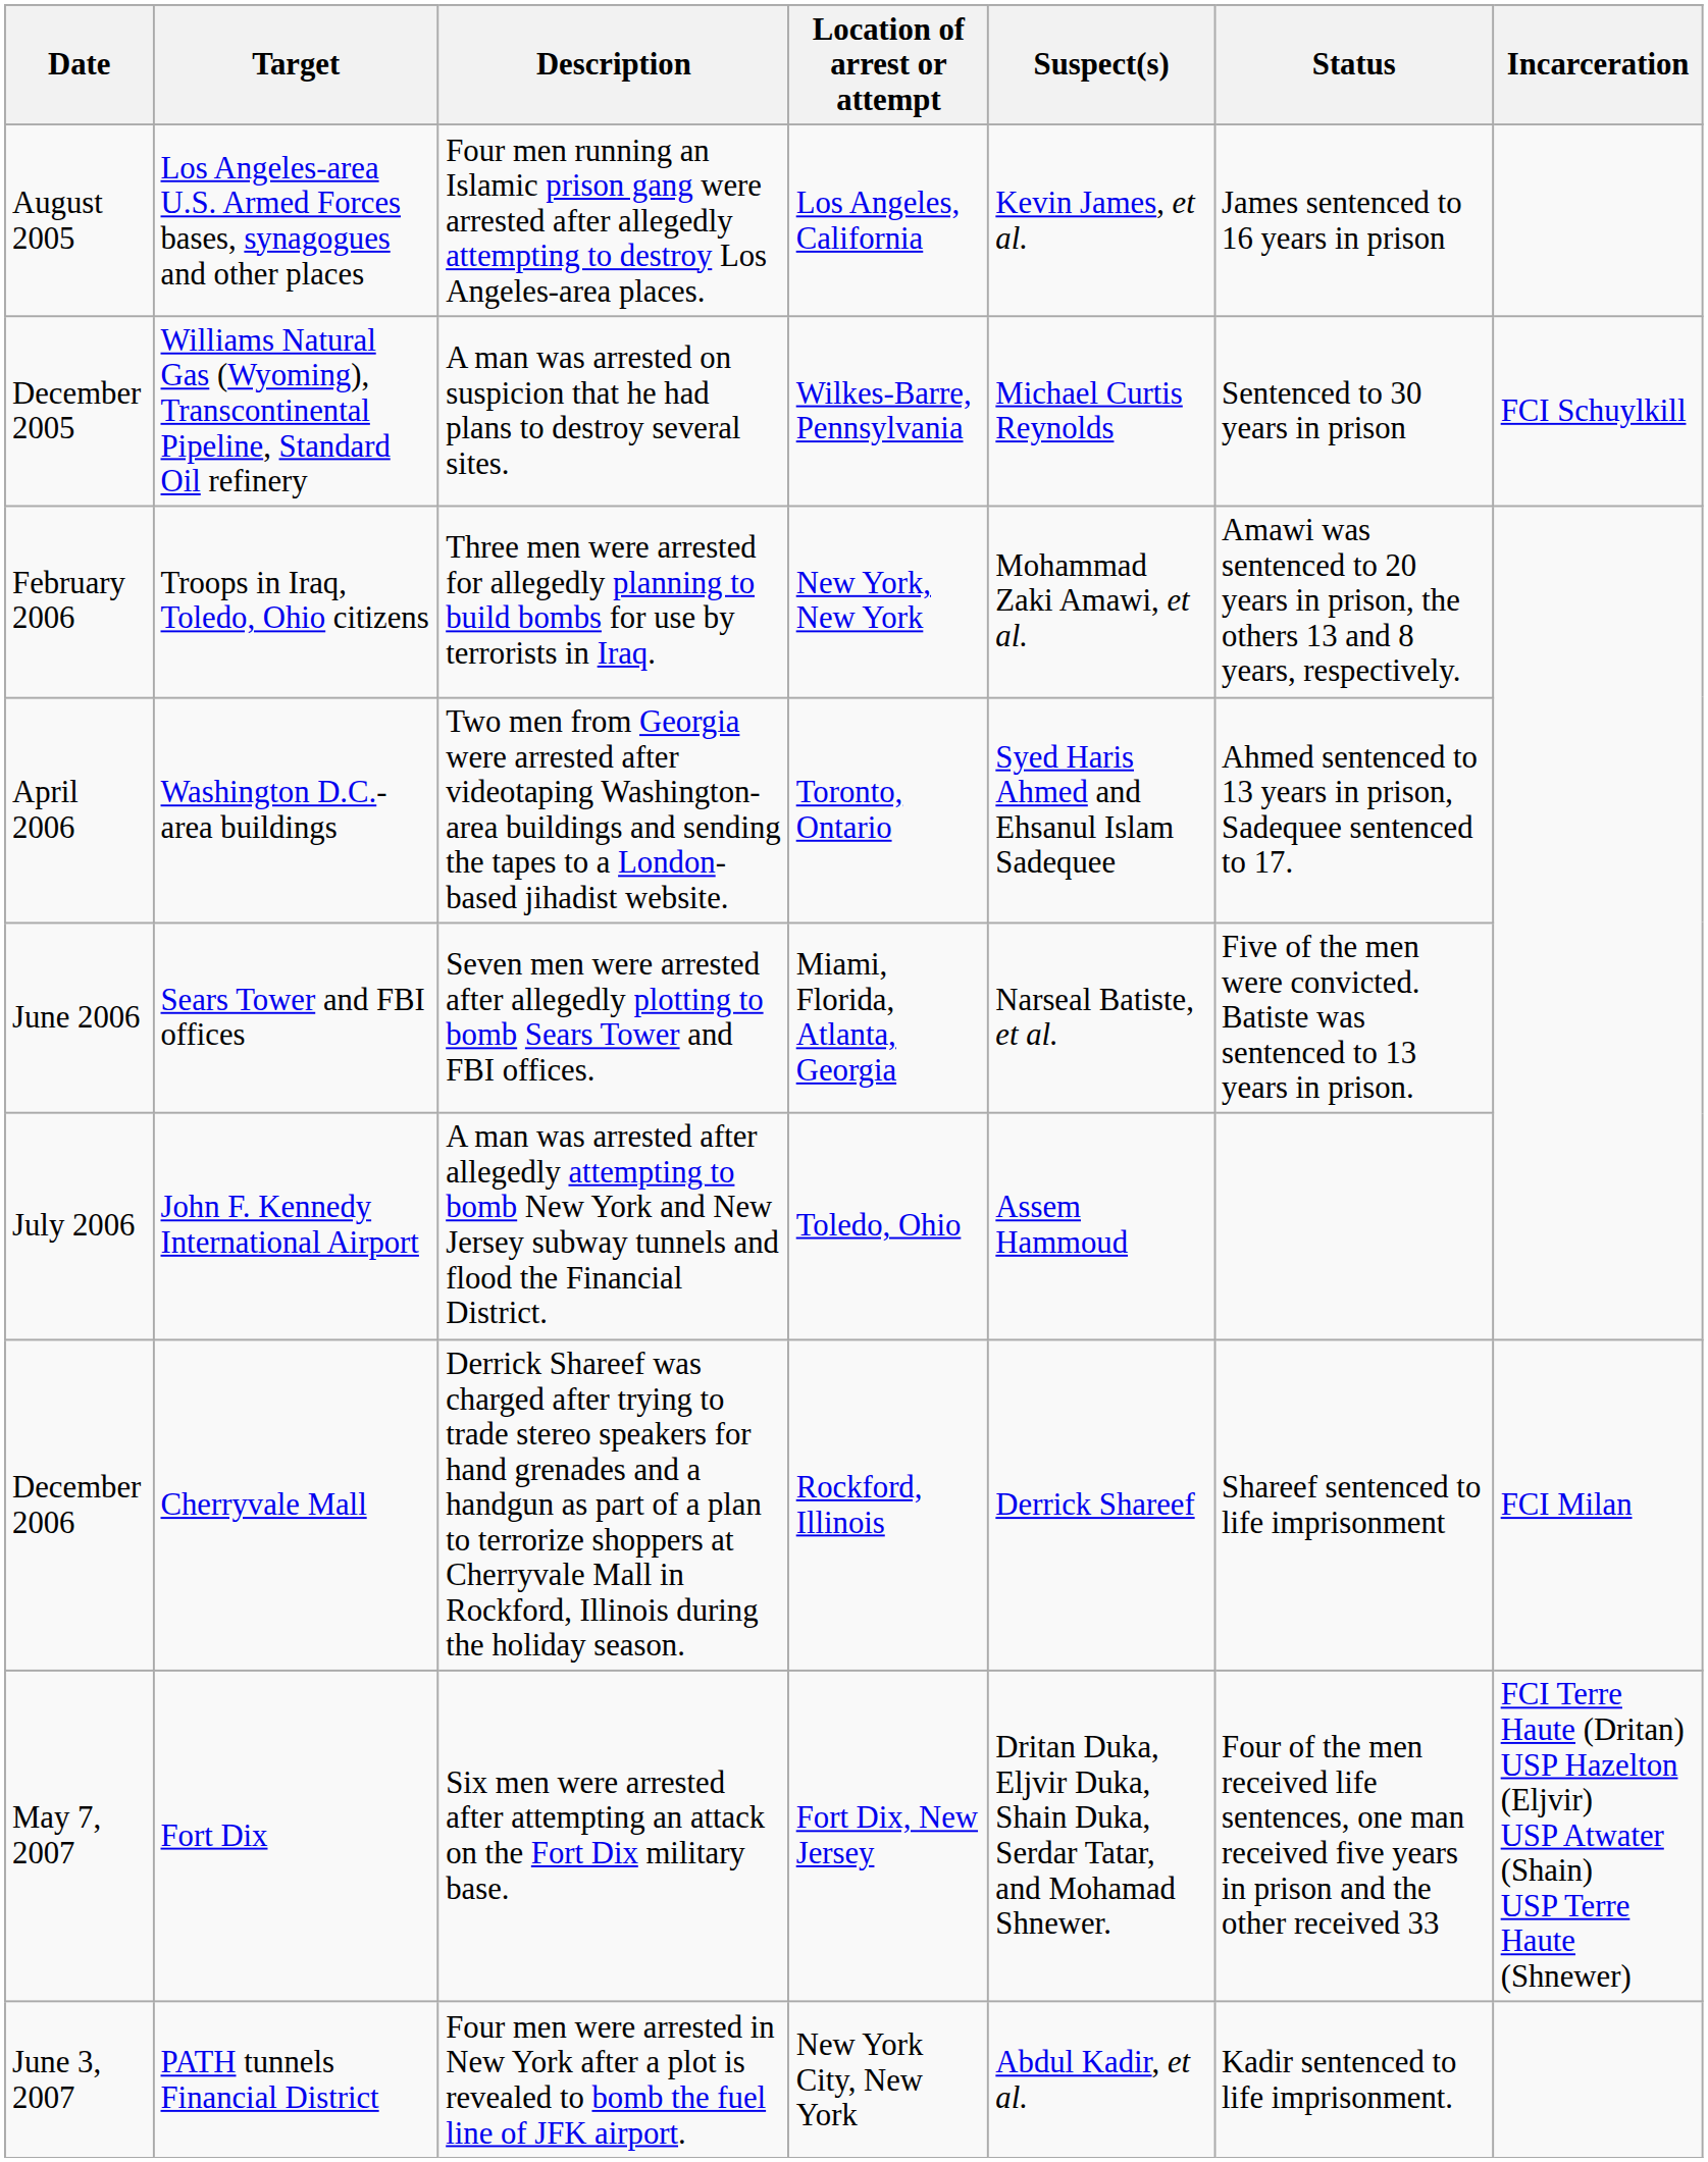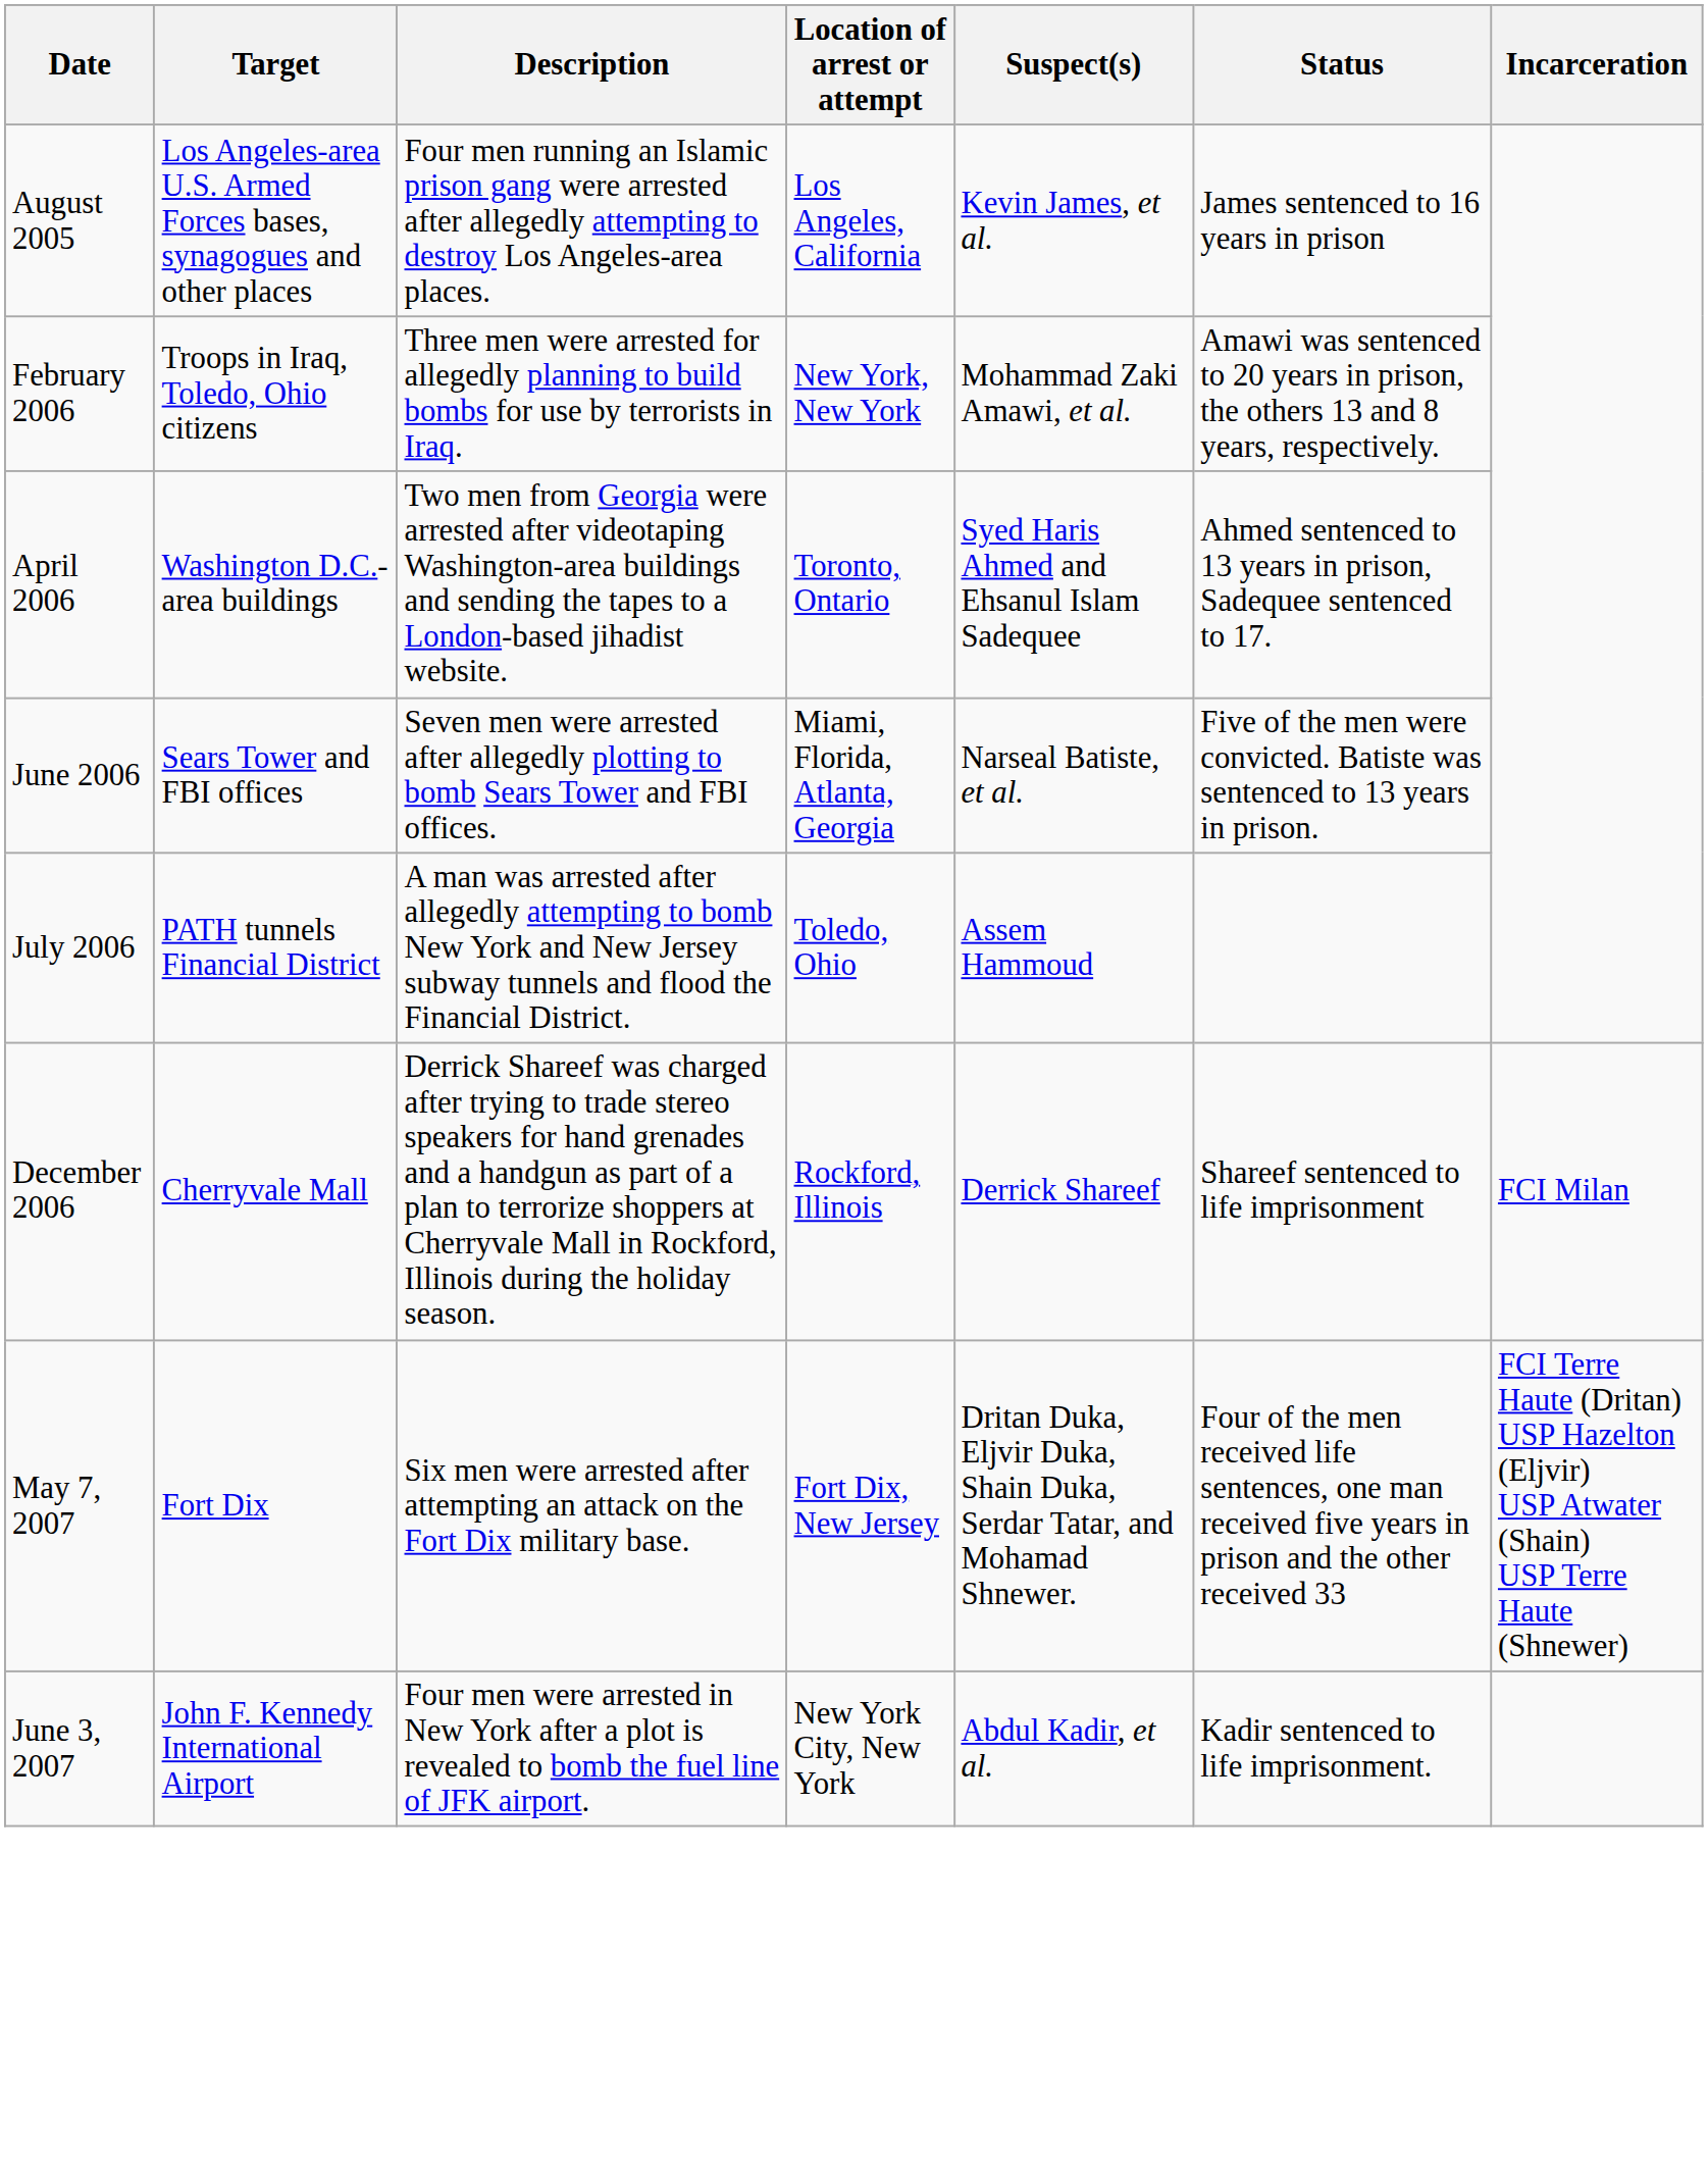- row: December 2005 | Williams Natural Gas (Wyoming), Transcontinental Pipeline, Standard Oil refinery | A man was arrested on suspicion that he had plans to destroy several sites. | Wilkes-Barre, Pennsylvania | Michael Curtis Reynolds | Sentenced to 30 years in prison | FCI Schuylkill
July 2006 | Target: John F. Kennedy International Airport -> PATH tunnels Financial District
June 3, 2007 | Target: PATH tunnels Financial District -> John F. Kennedy International Airport
